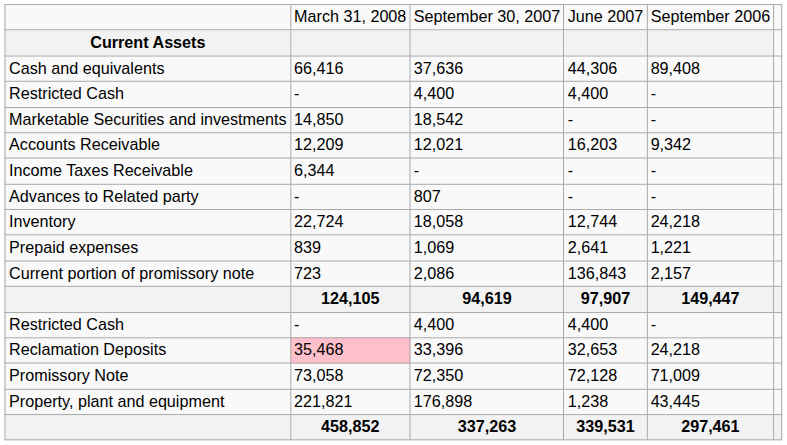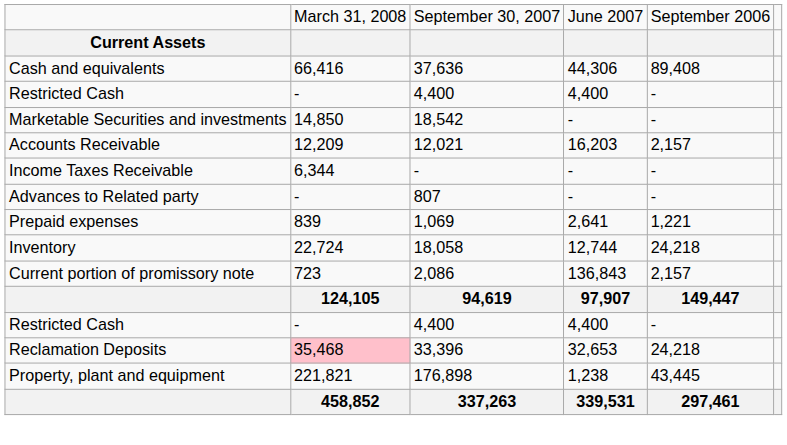Accounts Receivable | column 5: 9,342 -> 2,157
rows swapped: Inventory <-> Prepaid expenses
- row: Promissory Note | 73,058 | 72,350 | 72,128 | 71,009
